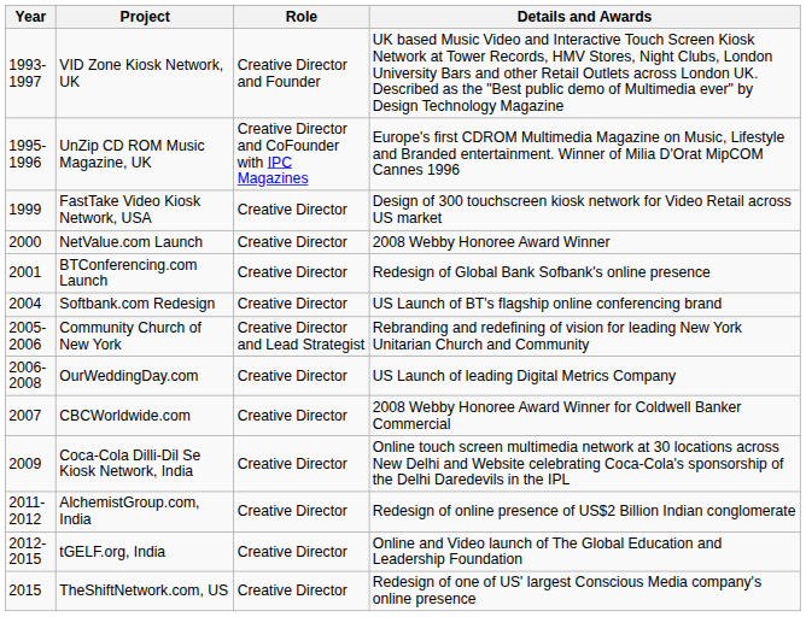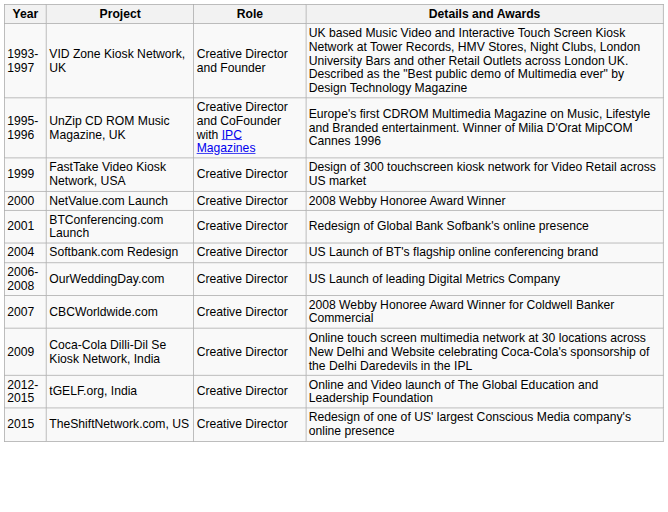- row: 2005-2006 | Community Church of New York | Creative Director and Lead Strategist | Rebranding and redefining of vision for leading New York Unitarian Church and Community
- row: 2011-2012 | AlchemistGroup.com, India | Creative Director | Redesign of online presence of US$2 Billion Indian conglomerate
